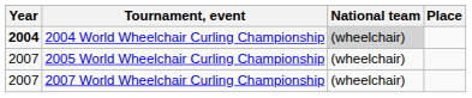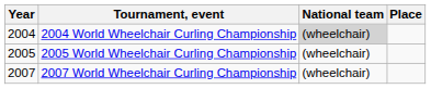2004 World Wheelchair Curling Championship | Year: bold -> normal
2005 World Wheelchair Curling Championship | Year: 2007 -> 2005
